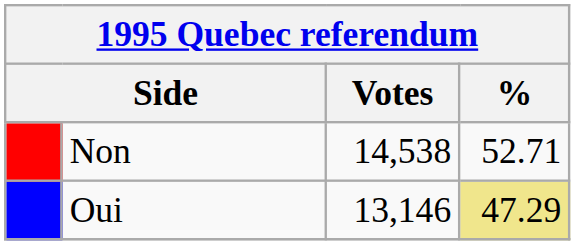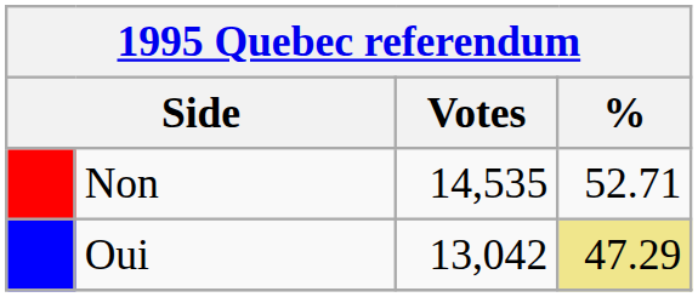Non | Votes: 14,538 -> 14,535
Oui | Votes: 13,146 -> 13,042
